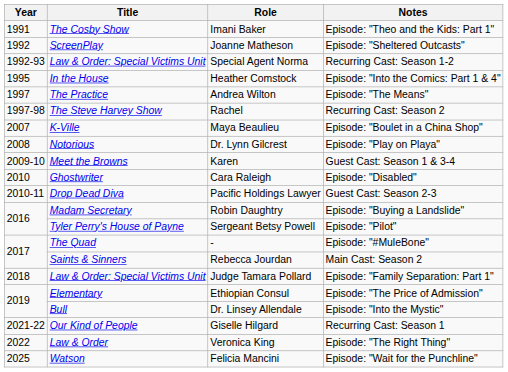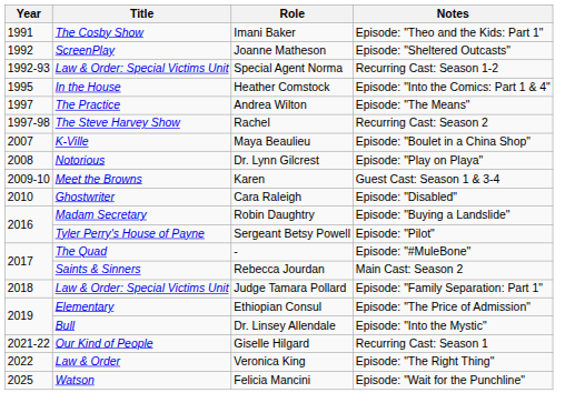- row: 2010-11 | Drop Dead Diva | Pacific Holdings Lawyer | Guest Cast: Season 2-3
